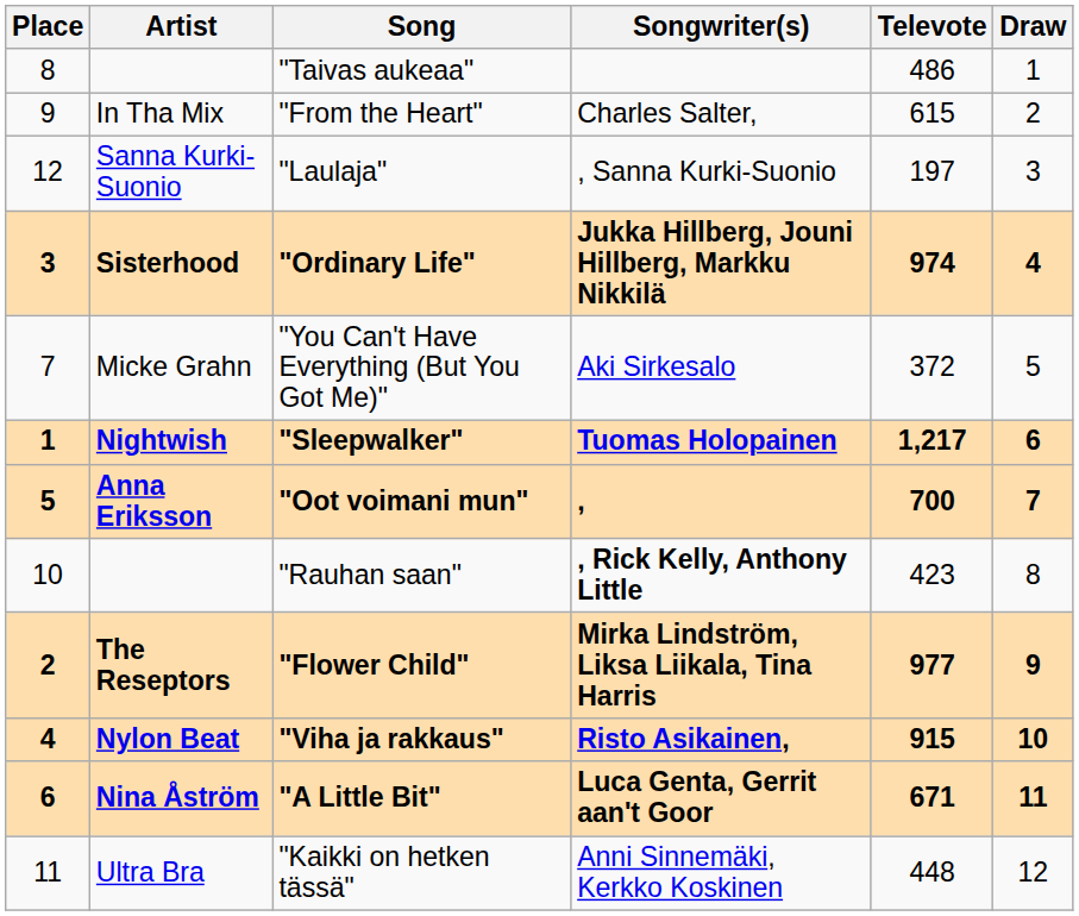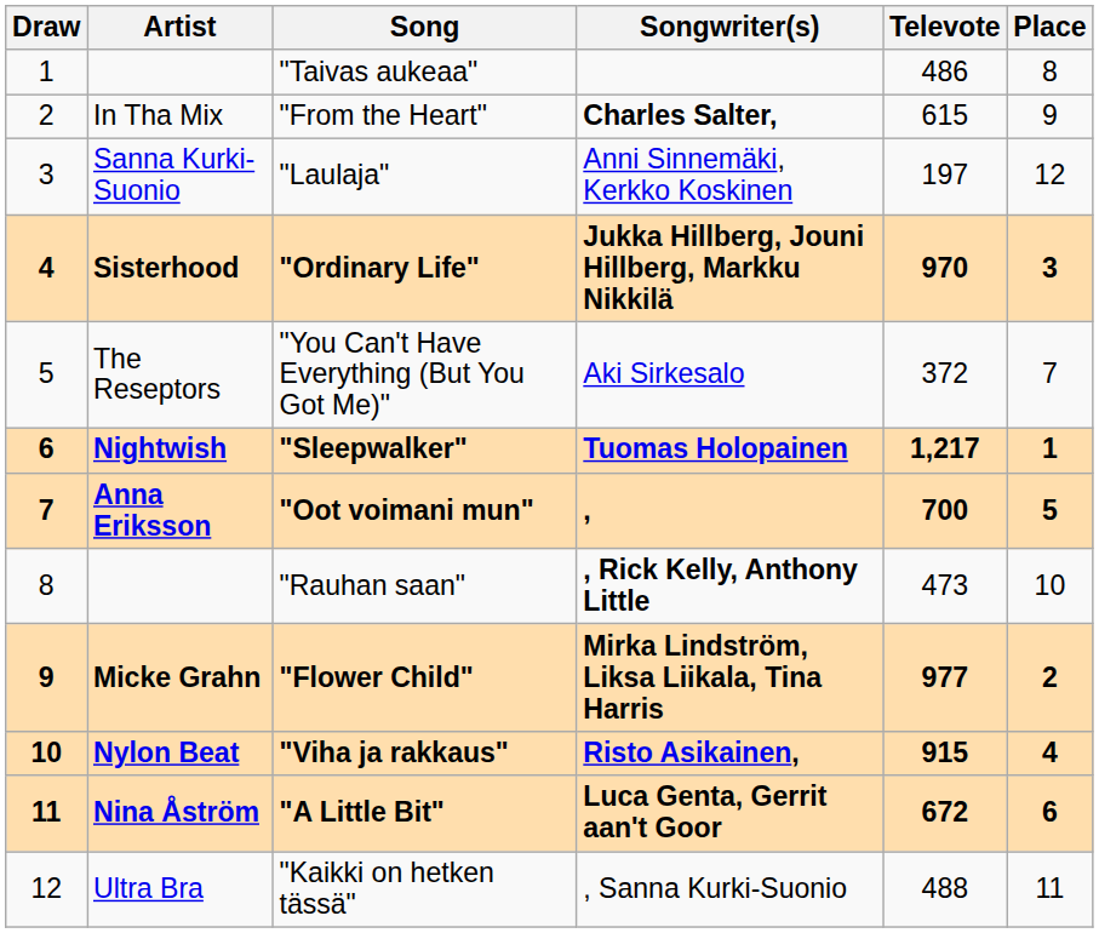columns swapped: Draw <-> Place
"From the Heart" | Songwriter(s): normal -> bold
"Laulaja" | Songwriter(s): , Sanna Kurki-Suonio -> Anni Sinnemäki, Kerkko Koskinen
"Ordinary Life" | Televote: 974 -> 970
"You Can't Have Everything (But You Got Me)" | Artist: Micke Grahn -> The Reseptors
"Rauhan saan" | Televote: 423 -> 473
"Flower Child" | Artist: The Reseptors -> Micke Grahn
"A Little Bit" | Televote: 671 -> 672
"Kaikki on hetken tässä" | Songwriter(s): Anni Sinnemäki, Kerkko Koskinen -> , Sanna Kurki-Suonio
"Kaikki on hetken tässä" | Televote: 448 -> 488
